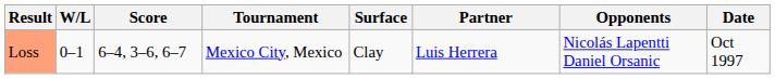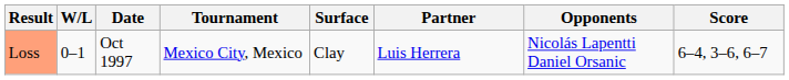columns swapped: Date <-> Score
